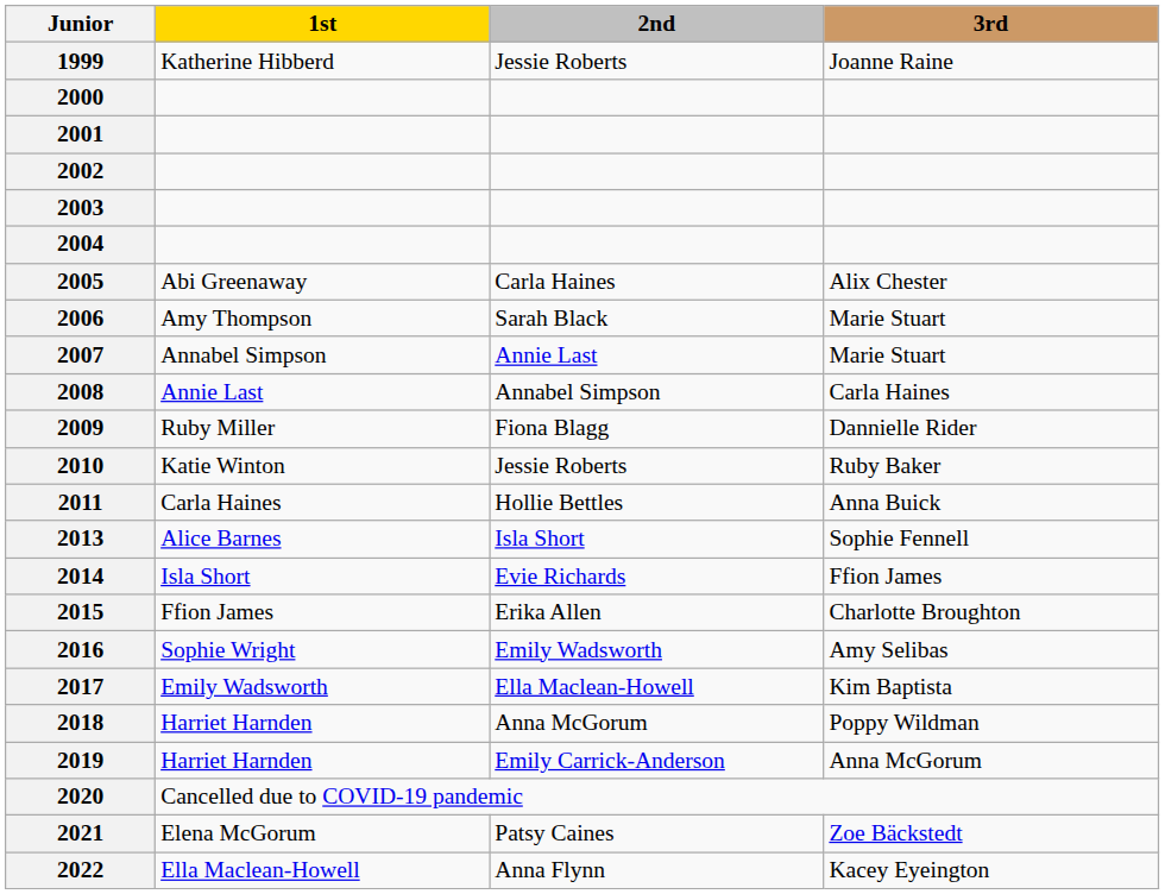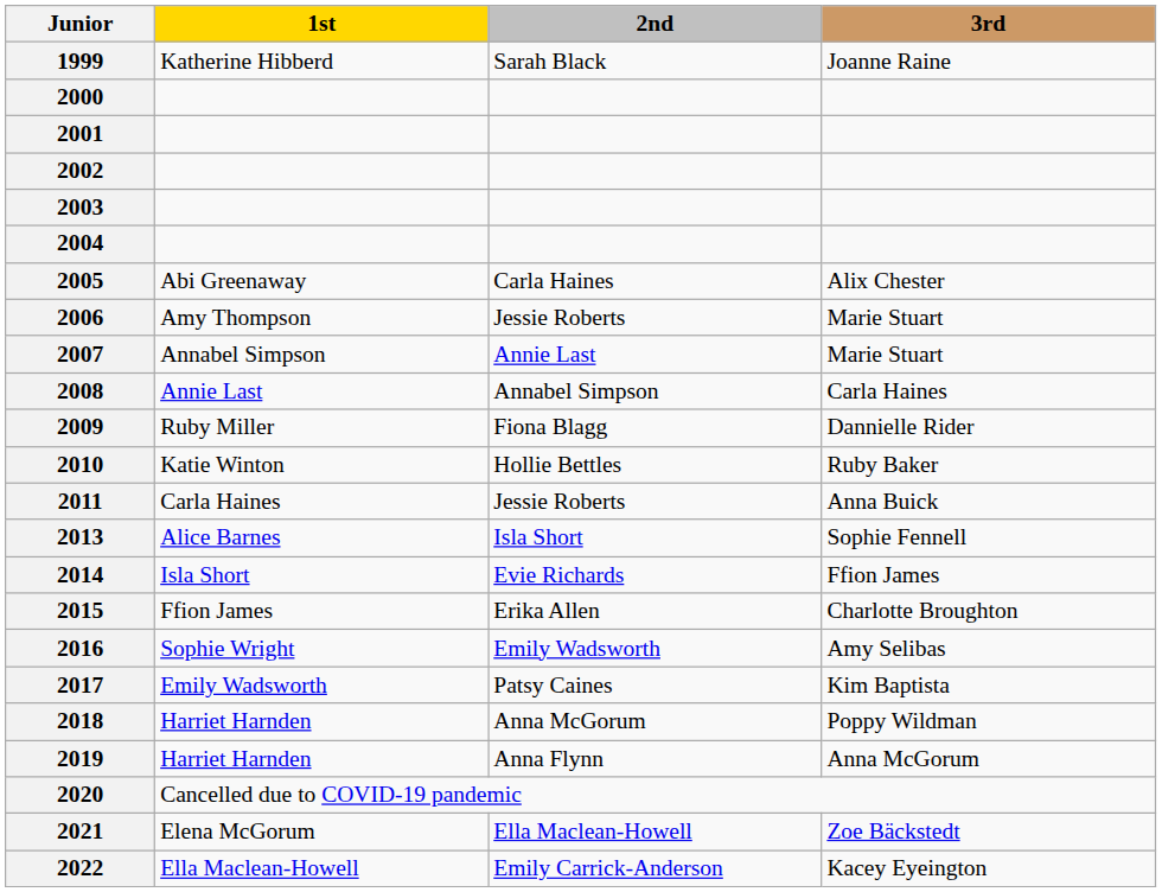1999 | 2nd: Jessie Roberts -> Sarah Black
2006 | 2nd: Sarah Black -> Jessie Roberts
2010 | 2nd: Jessie Roberts -> Hollie Bettles
2011 | 2nd: Hollie Bettles -> Jessie Roberts
2017 | 2nd: Ella Maclean-Howell -> Patsy Caines
2019 | 2nd: Emily Carrick-Anderson -> Anna Flynn
2021 | 2nd: Patsy Caines -> Ella Maclean-Howell
2022 | 2nd: Anna Flynn -> Emily Carrick-Anderson
